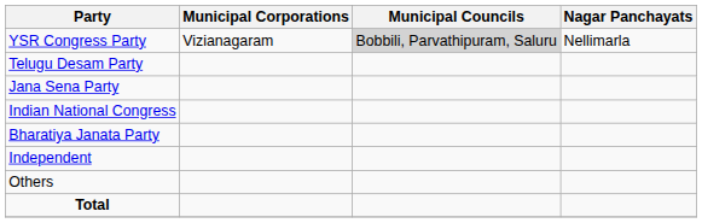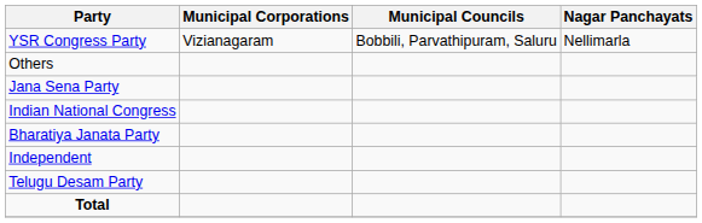YSR Congress Party | Municipal Councils: lightgrey background -> no background
rows swapped: Telugu Desam Party <-> Others
